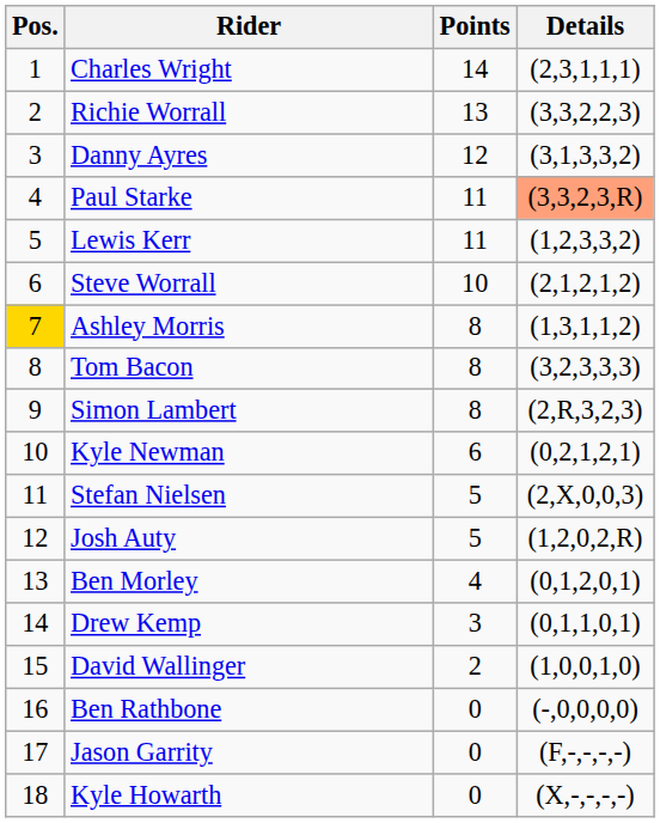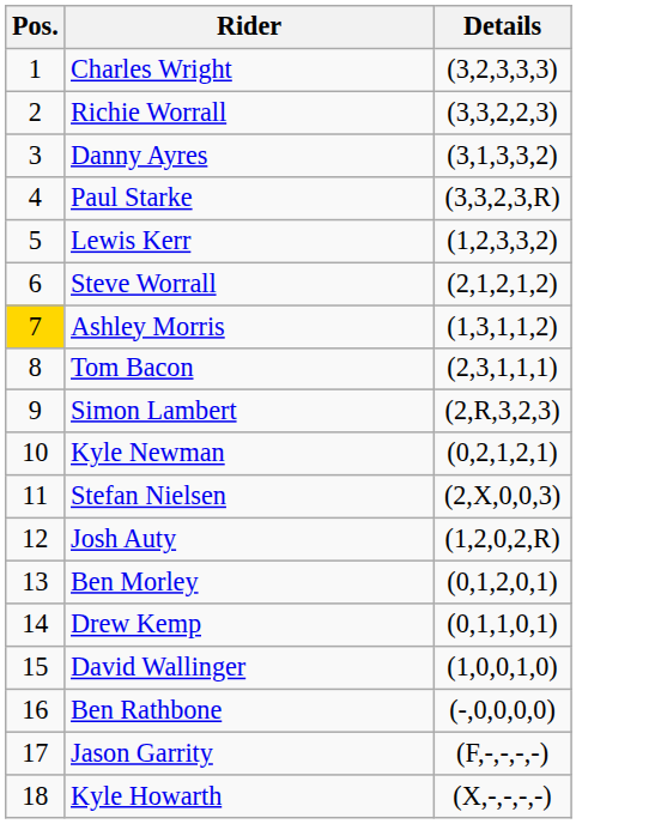- column: Points | 14 | 13 | 12 | 11 | 11 | 10 | 8 | 8 | 8 | 6 | 5 | 5 | 4 | 3 | 2 | 0 | 0 | 0
Charles Wright | Details: (2,3,1,1,1) -> (3,2,3,3,3)
Paul Starke | Details: lightsalmon background -> no background
Tom Bacon | Details: (3,2,3,3,3) -> (2,3,1,1,1)
